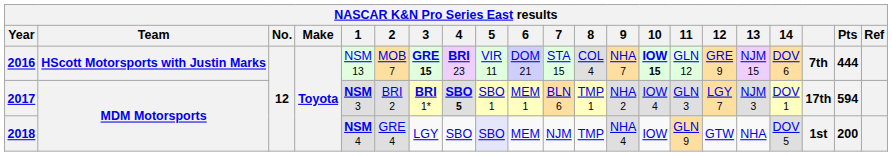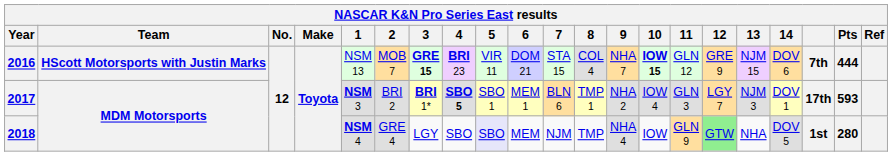2017 | Pts: 594 -> 593
2018 | 12: no background -> lightgreen background
2018 | Pts: 200 -> 280
